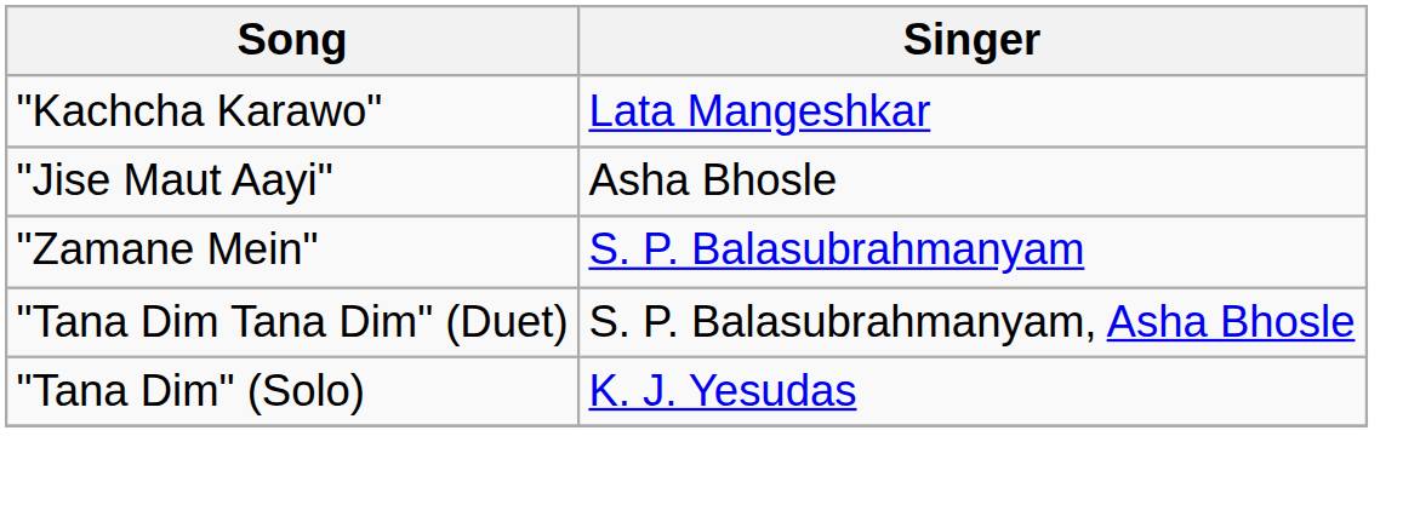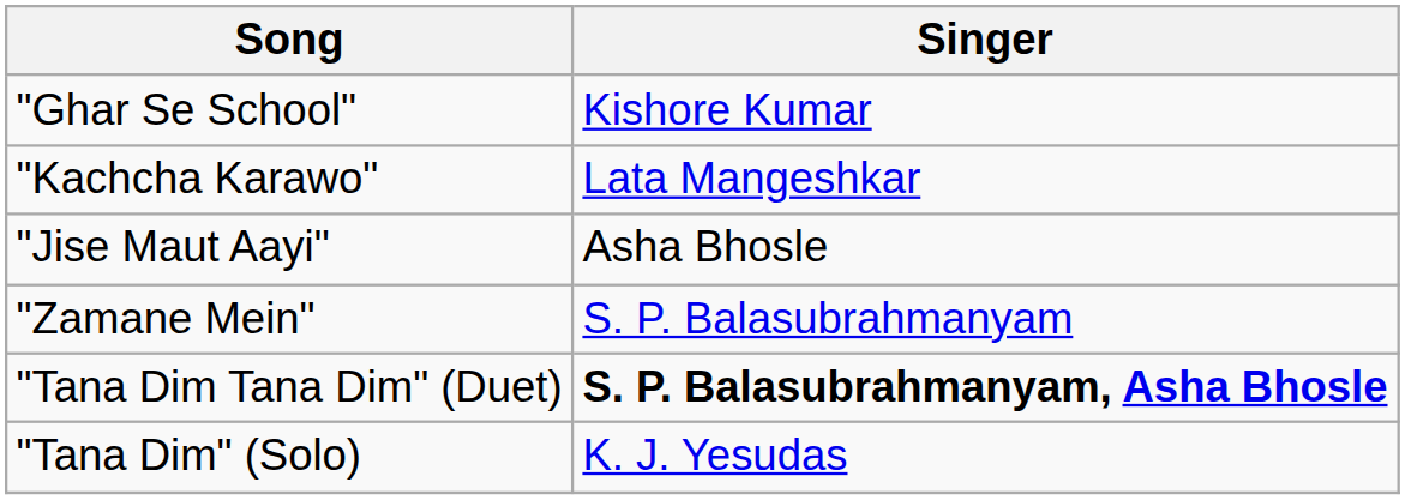+ row: "Ghar Se School" | Kishore Kumar
"Tana Dim Tana Dim" (Duet) | Singer: normal -> bold
